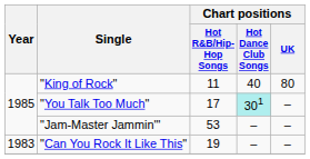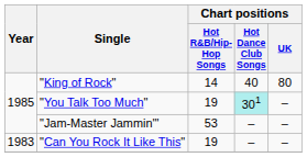"King of Rock" | Chart positions / Hot R&B/Hip-Hop Songs: 11 -> 14
"You Talk Too Much" | Chart positions / Hot R&B/Hip-Hop Songs: 17 -> 19
